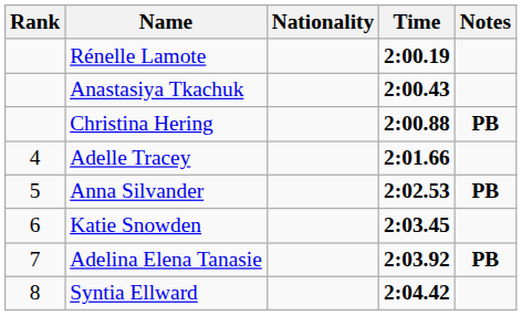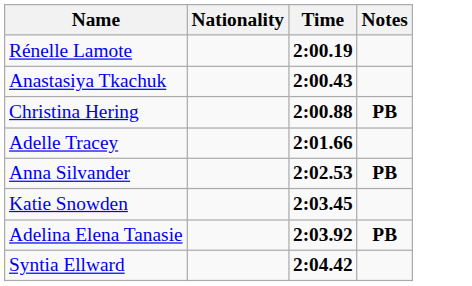- column: Rank | 4 | 5 | 6 | 7 | 8
